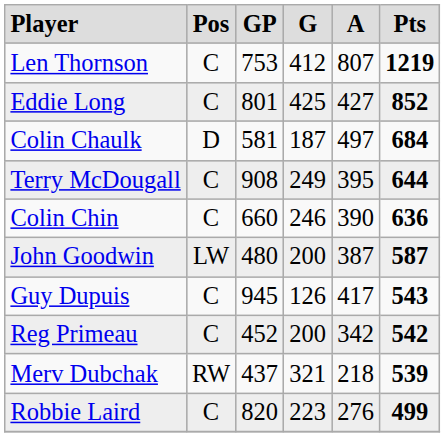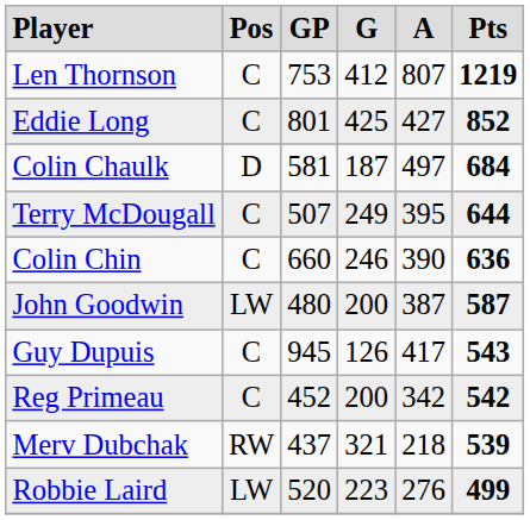Terry McDougall | column 3: 908 -> 507
Robbie Laird | column 2: C -> LW
Robbie Laird | column 3: 820 -> 520
